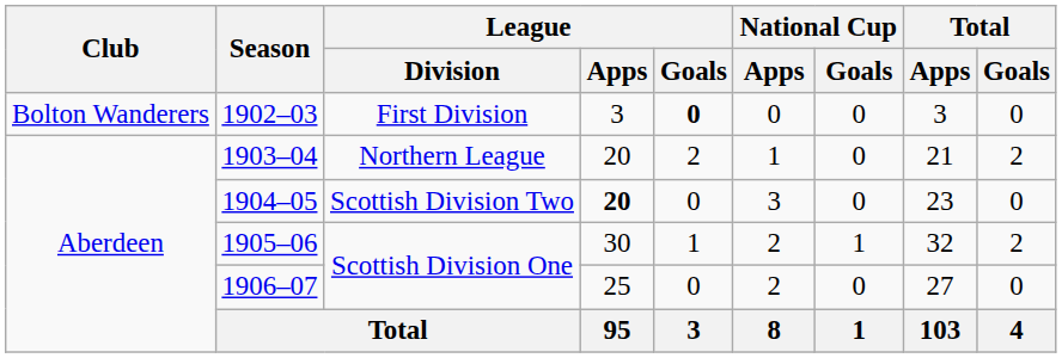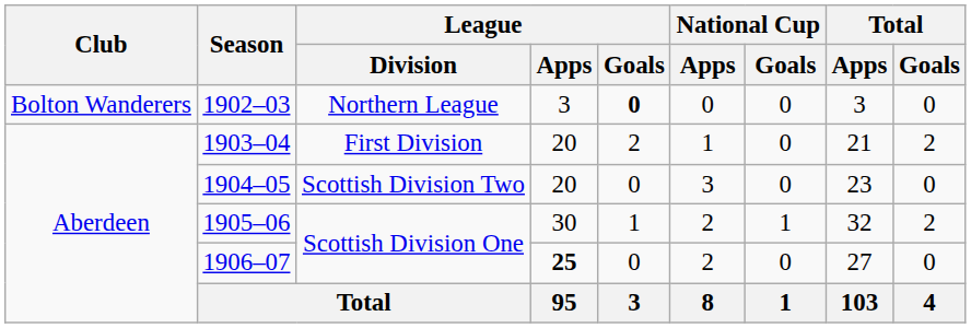1902–03 | League / Division: First Division -> Northern League
1903–04 | League / Division: Northern League -> First Division
1904–05 | League / Apps: bold -> normal
1906–07 | League / Apps: normal -> bold
